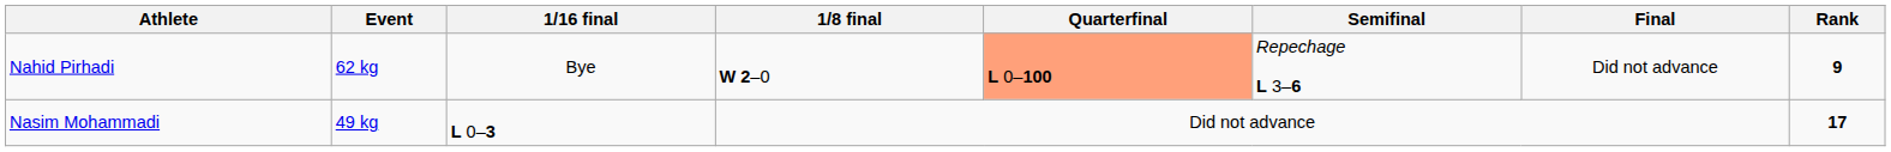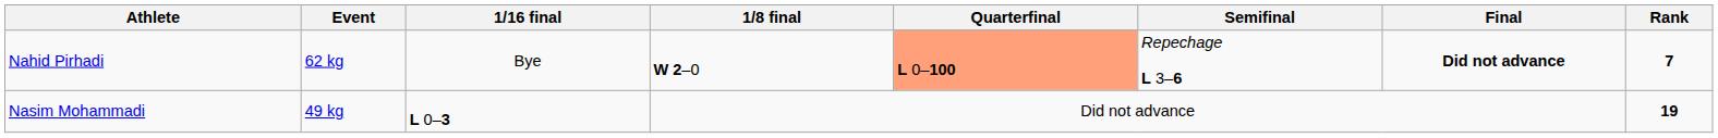Nahid Pirhadi | Final: normal -> bold
Nahid Pirhadi | Rank: 9 -> 7
Nasim Mohammadi | Rank: 17 -> 19
